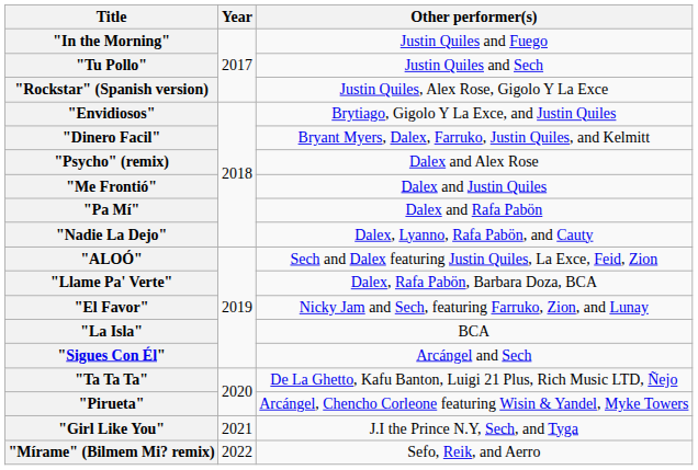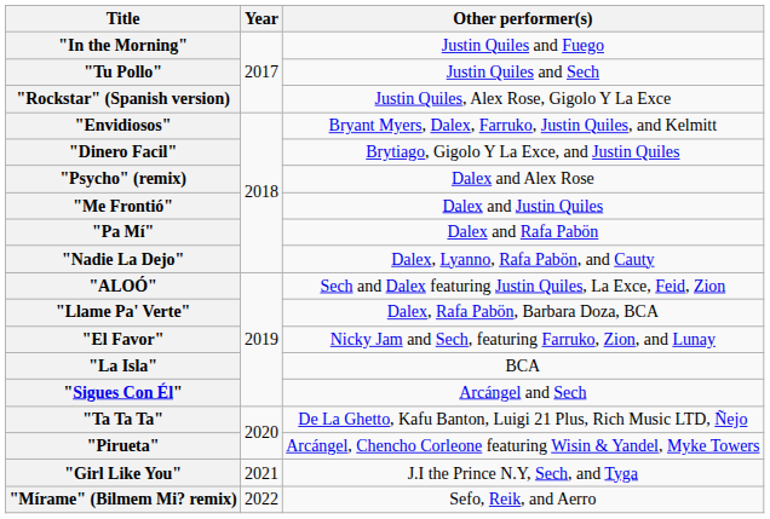"Envidiosos" | Other performer(s): Brytiago, Gigolo Y La Exce, and Justin Quiles -> Bryant Myers, Dalex, Farruko, Justin Quiles, and Kelmitt
"Dinero Facil" | Other performer(s): Bryant Myers, Dalex, Farruko, Justin Quiles, and Kelmitt -> Brytiago, Gigolo Y La Exce, and Justin Quiles
